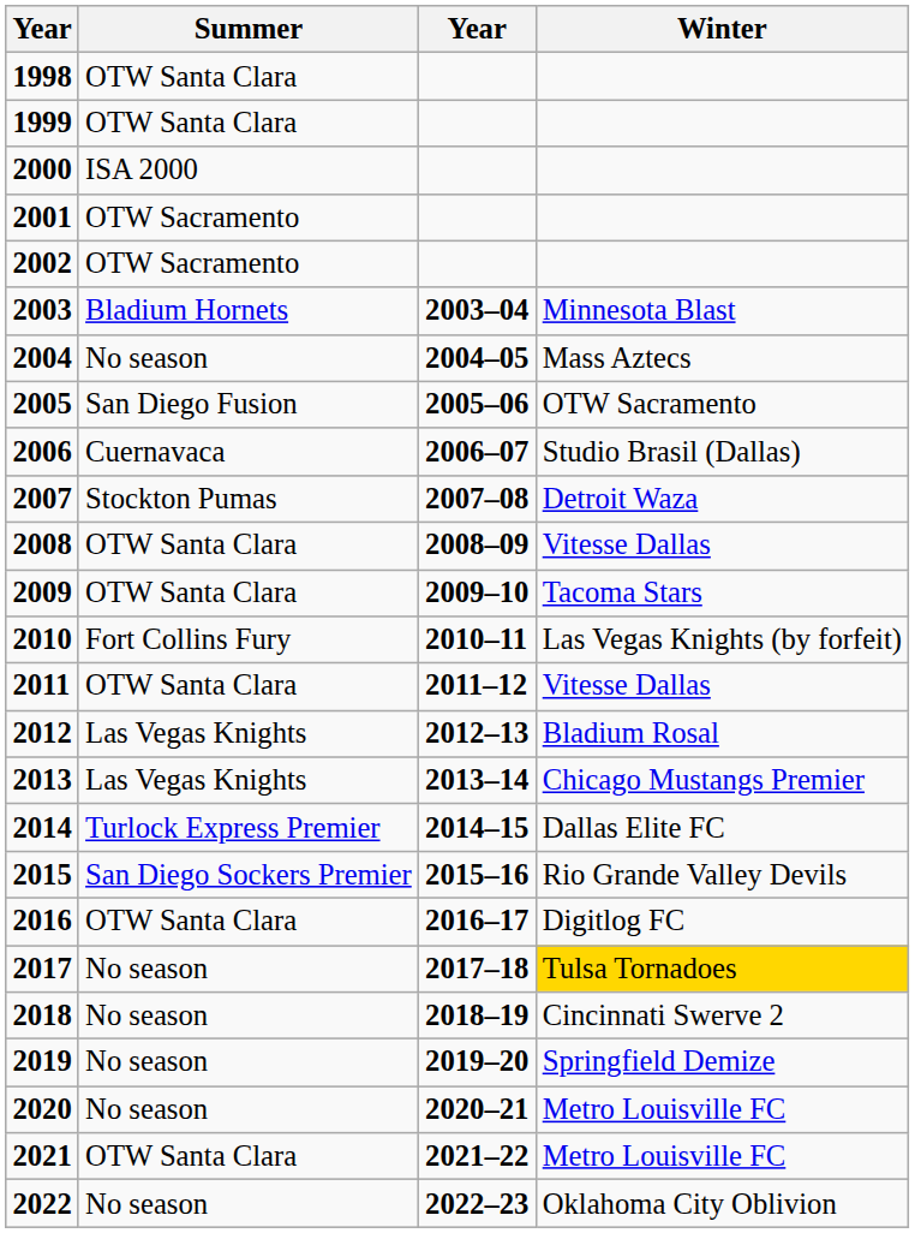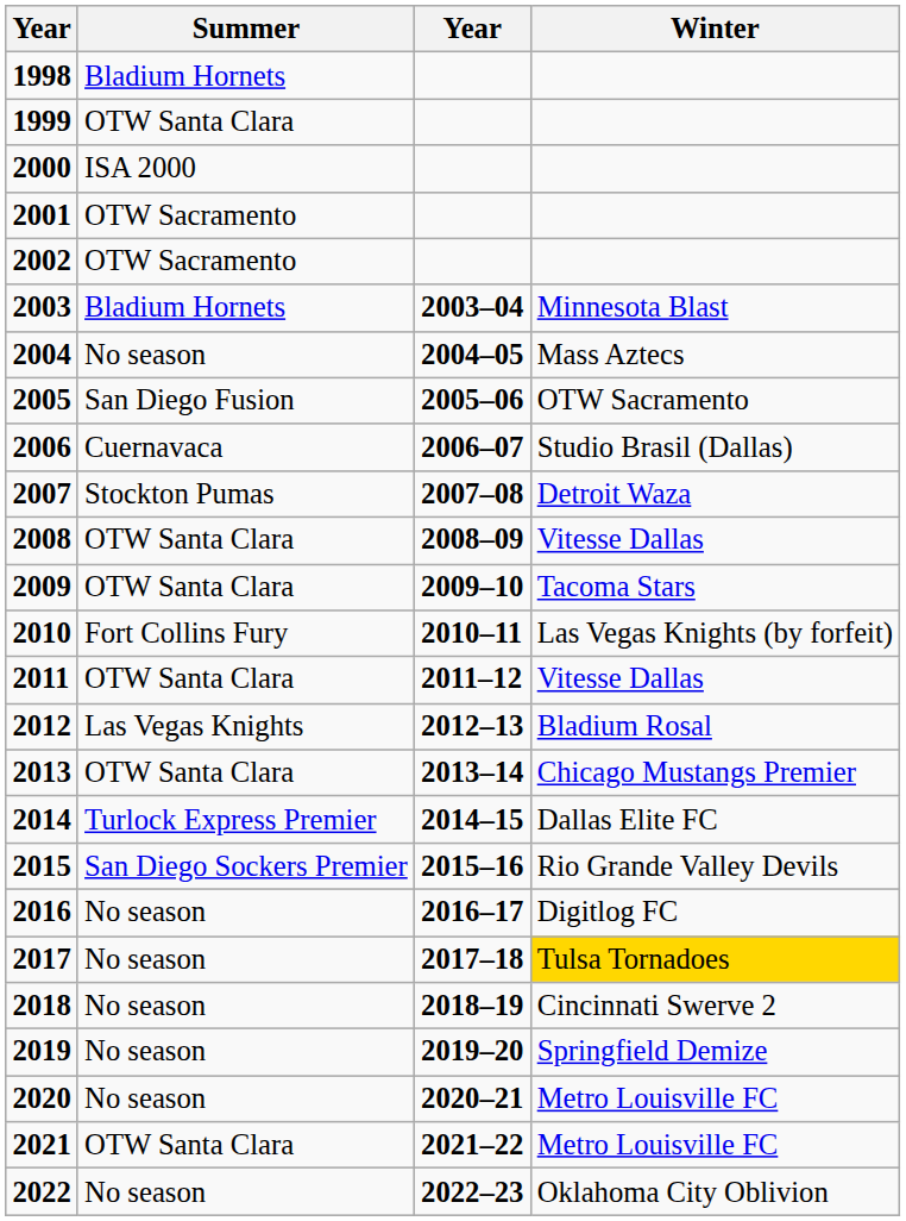1998 | Summer: OTW Santa Clara -> Bladium Hornets
2013 | Summer: Las Vegas Knights -> OTW Santa Clara
2016 | Summer: OTW Santa Clara -> No season
